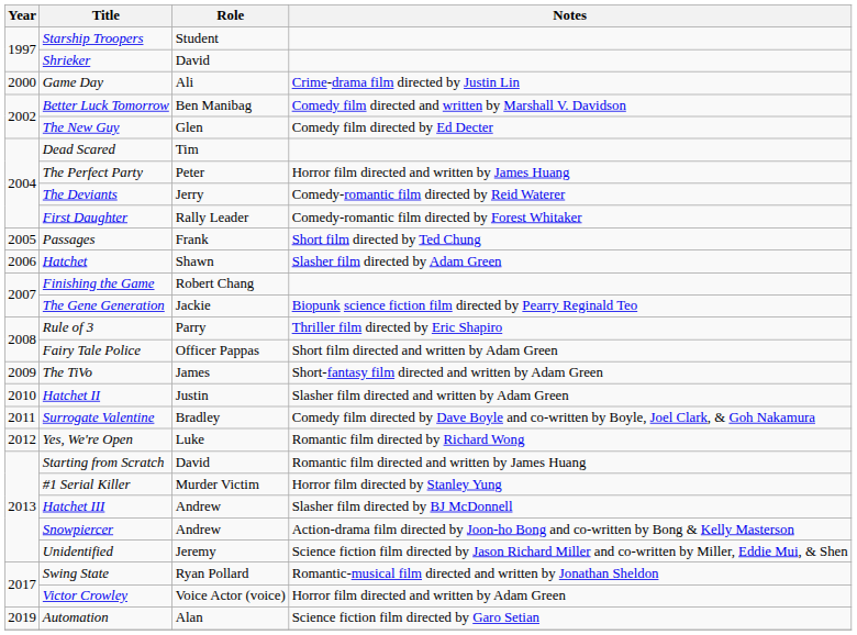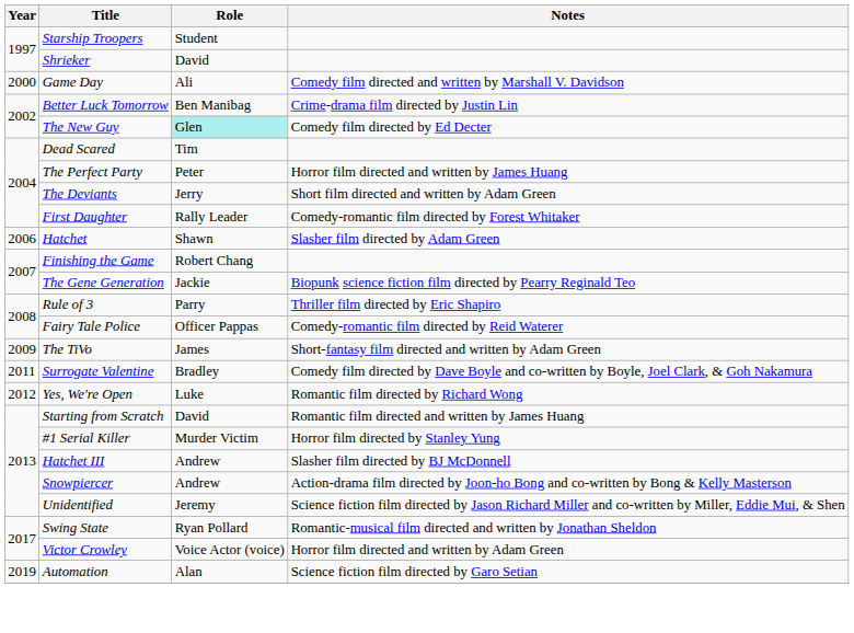Game Day | Notes: Crime-drama film directed by Justin Lin -> Comedy film directed and written by Marshall V. Davidson
Better Luck Tomorrow | Notes: Comedy film directed and written by Marshall V. Davidson -> Crime-drama film directed by Justin Lin
The New Guy | Role: no background -> paleturquoise background
The Deviants | Notes: Comedy-romantic film directed by Reid Waterer -> Short film directed and written by Adam Green
- row: 2005 | Passages | Frank | Short film directed by Ted Chung
Fairy Tale Police | Notes: Short film directed and written by Adam Green -> Comedy-romantic film directed by Reid Waterer
- row: 2010 | Hatchet II | Justin | Slasher film directed and written by Adam Green
